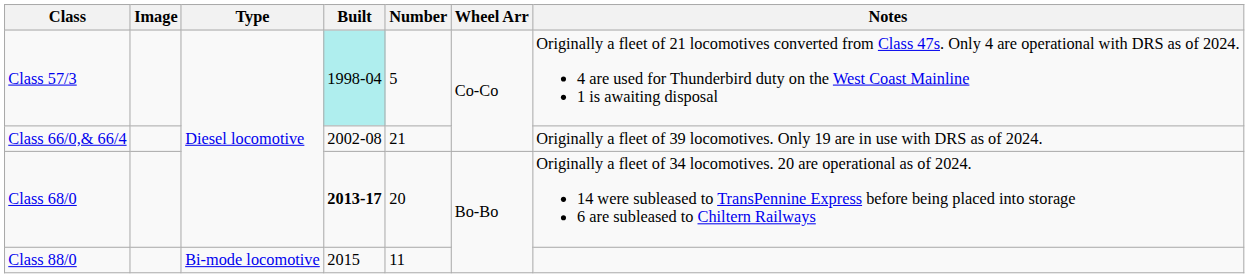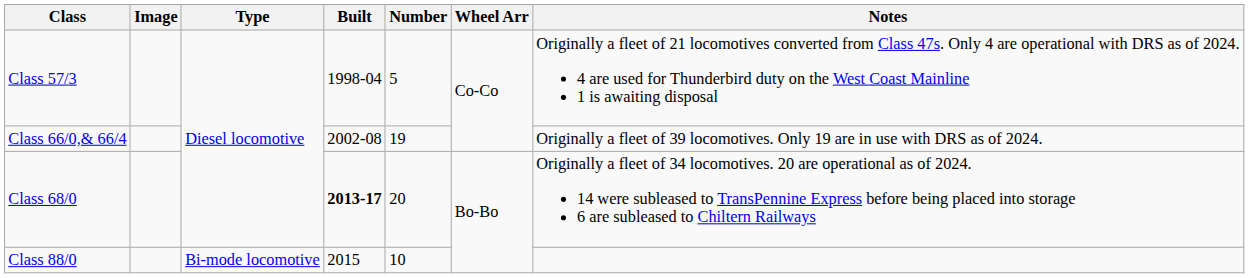Class 57/3 | Built: paleturquoise background -> no background
Class 66/0,& 66/4 | Number: 21 -> 19
Class 88/0 | Number: 11 -> 10
